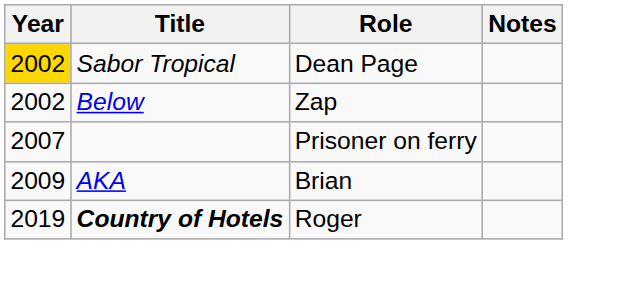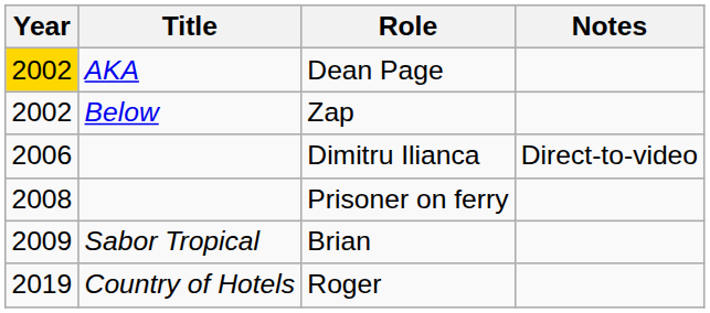Dean Page | Title: Sabor Tropical -> AKA
+ row: 2006 | Dimitru Ilianca | Direct-to-video
Prisoner on ferry | Year: 2007 -> 2008
Brian | Title: AKA -> Sabor Tropical
Roger | Title: bold -> normal
